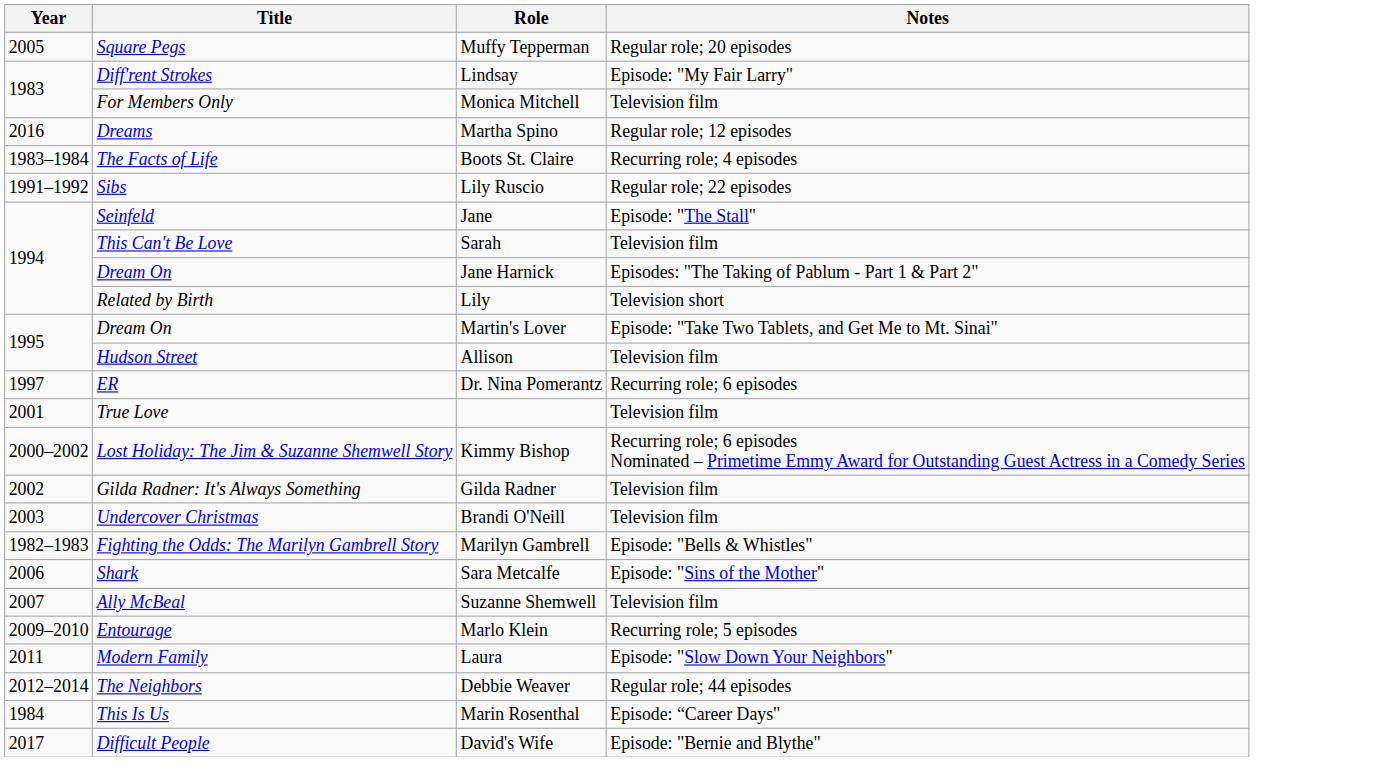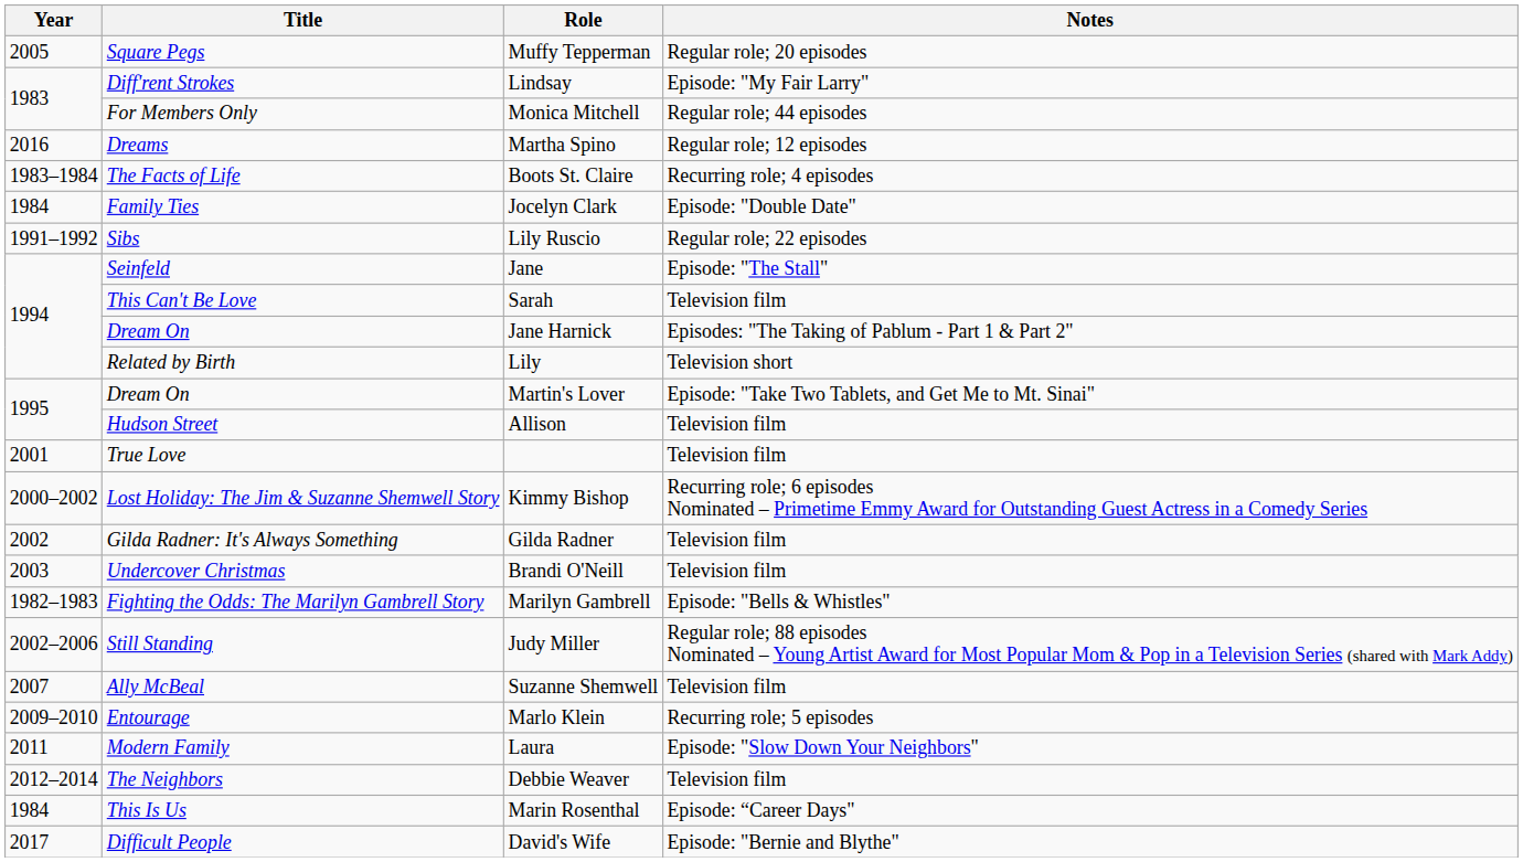Monica Mitchell | Notes: Television film -> Regular role; 44 episodes
+ row: 1984 | Family Ties | Jocelyn Clark | Episode: "Double Date"
- row: 1997 | ER | Dr. Nina Pomerantz | Recurring role; 6 episodes
+ row: 2002–2006 | Still Standing | Judy Miller | Regular role; 88 episodes Nominated – Young Artist Award for Most Popular Mom & Pop in a Television Series (shared with Mark Addy)
- row: 2006 | Shark | Sara Metcalfe | Episode: "Sins of the Mother"
Debbie Weaver | Notes: Regular role; 44 episodes -> Television film
